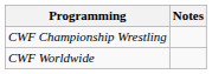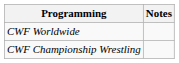rows swapped: CWF Championship Wrestling <-> CWF Worldwide
